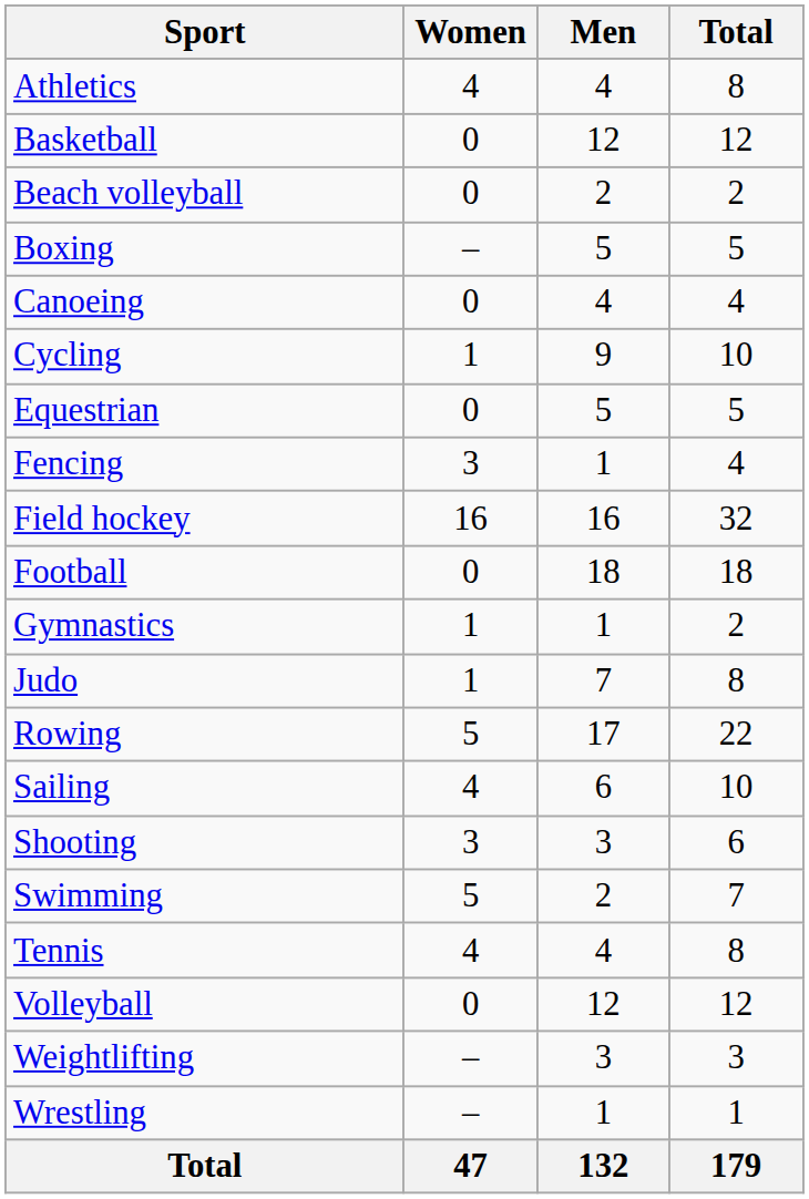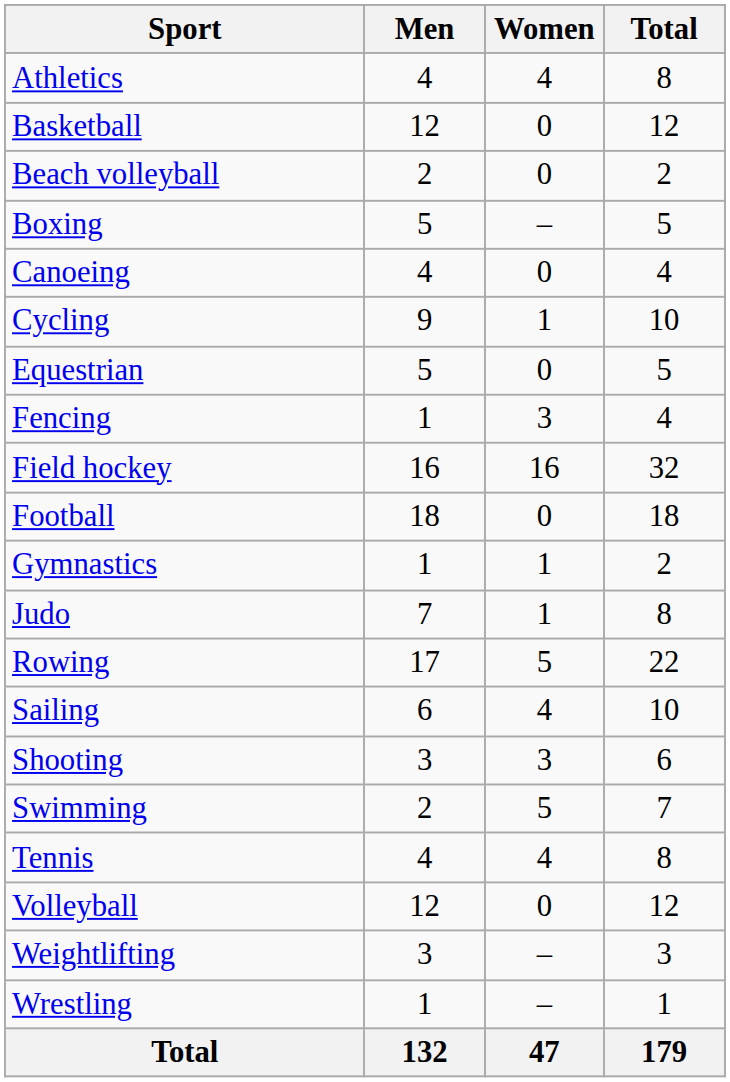columns swapped: Men <-> Women
